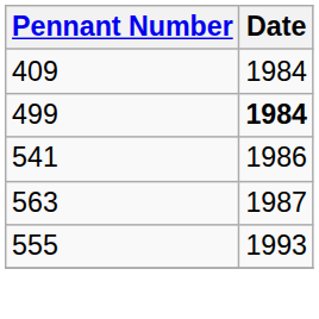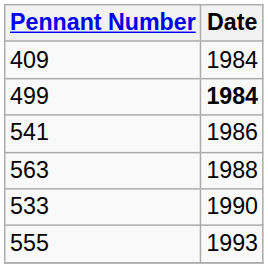563 | Date: 1987 -> 1988
+ row: 533 | 1990
